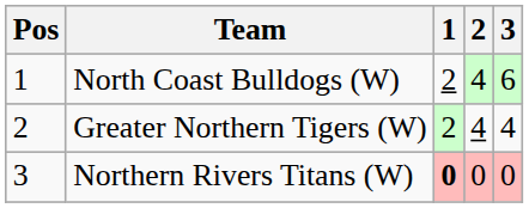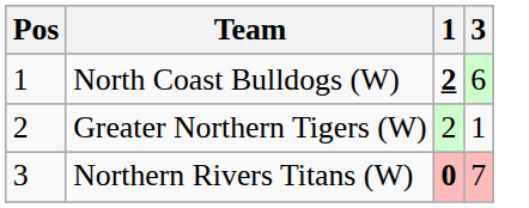- column: 2 | 4 | 4 | 0
North Coast Bulldogs (W) | 1: normal -> bold
Greater Northern Tigers (W) | 3: 4 -> 1
Northern Rivers Titans (W) | 3: 0 -> 7
